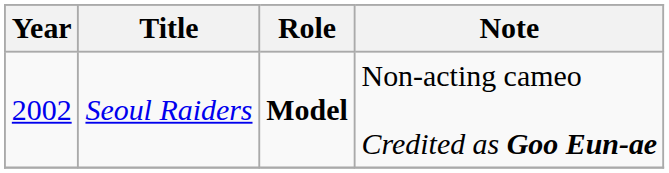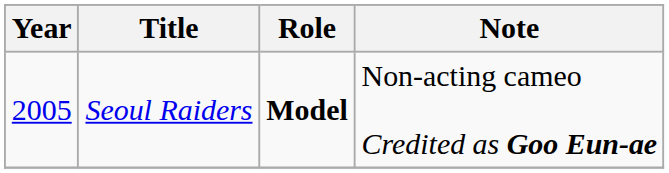Seoul Raiders | Year: 2002 -> 2005
